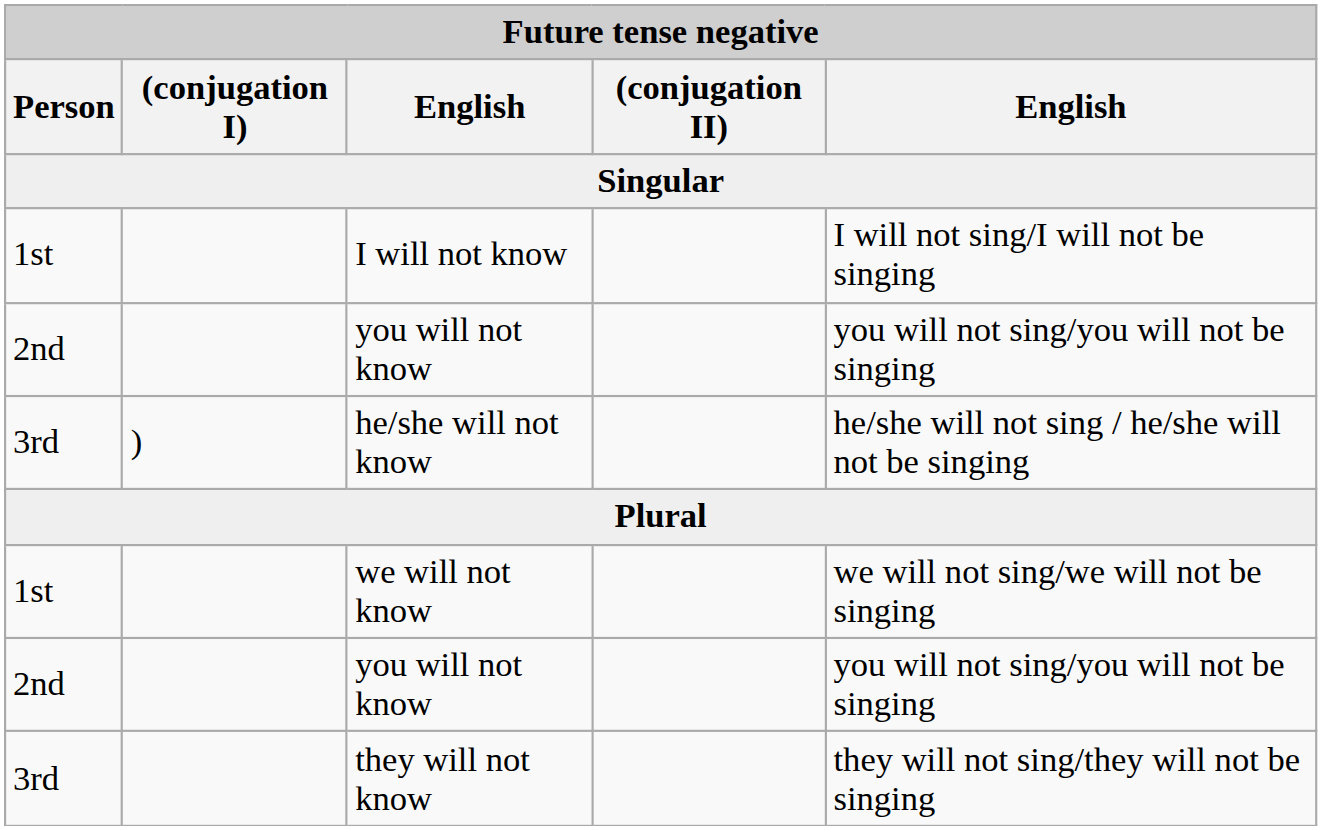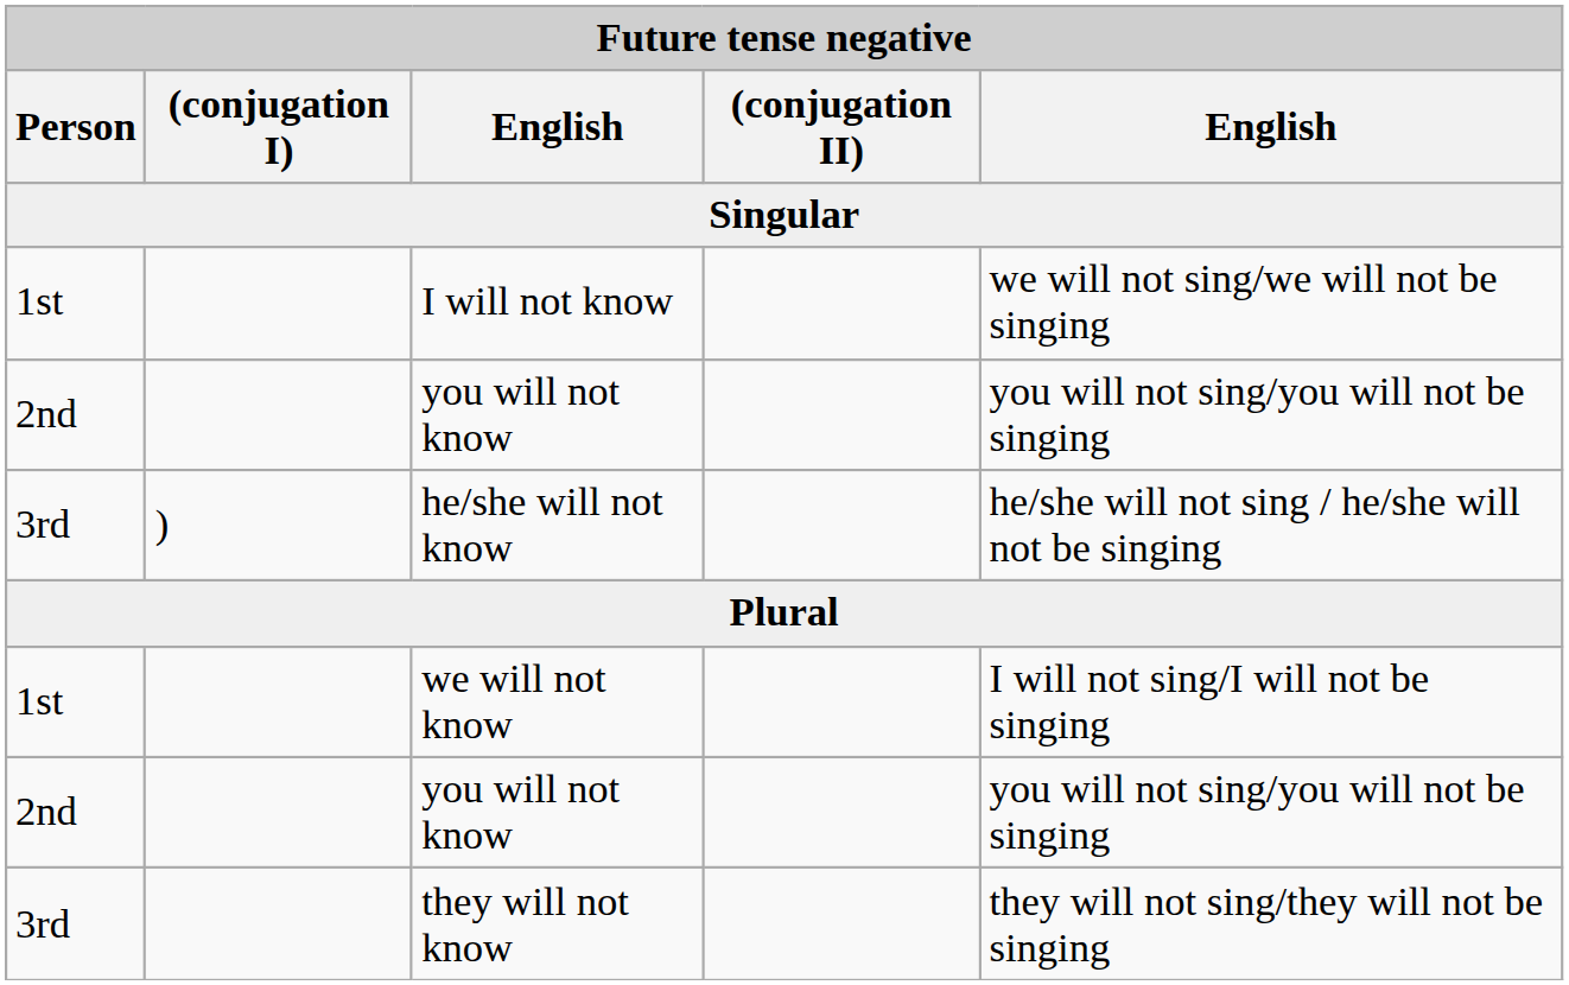I will not know | column 5: I will not sing/I will not be singing -> we will not sing/we will not be singing
we will not know | column 5: we will not sing/we will not be singing -> I will not sing/I will not be singing
